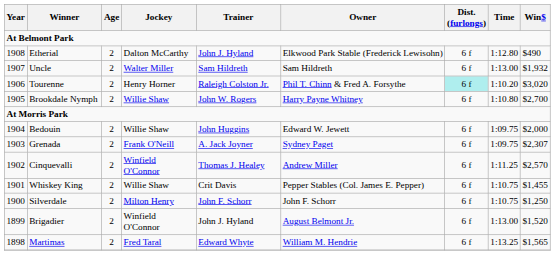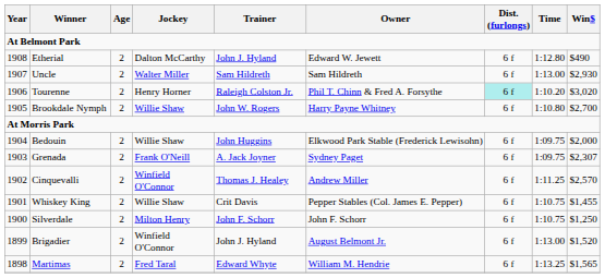Etherial | Owner: Elkwood Park Stable (Frederick Lewisohn) -> Edward W. Jewett
Uncle | Win$: $1,932 -> $2,930
Bedouin | Owner: Edward W. Jewett -> Elkwood Park Stable (Frederick Lewisohn)
